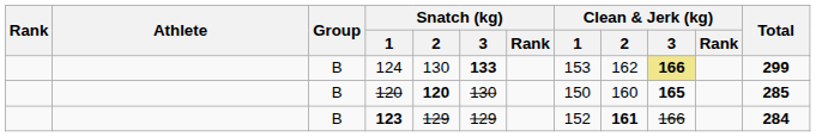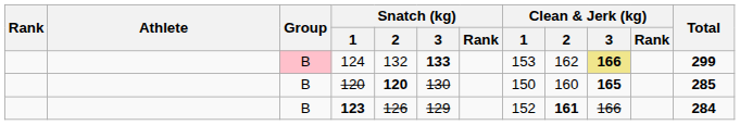124 | Group: no background -> pink background
124 | Snatch (kg) / 2: 130 -> 132
123 | Snatch (kg) / 2: 129 -> 126
